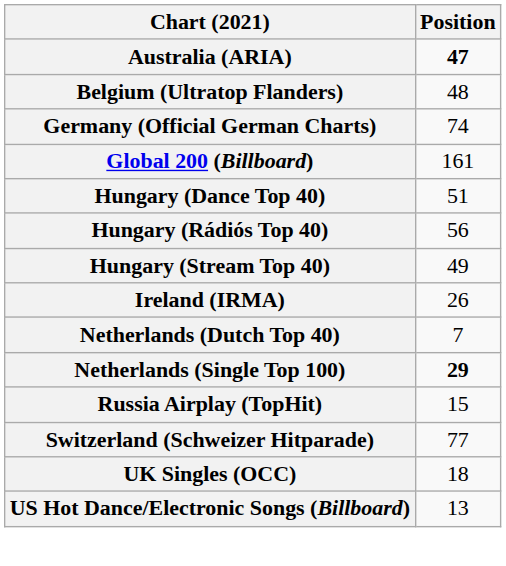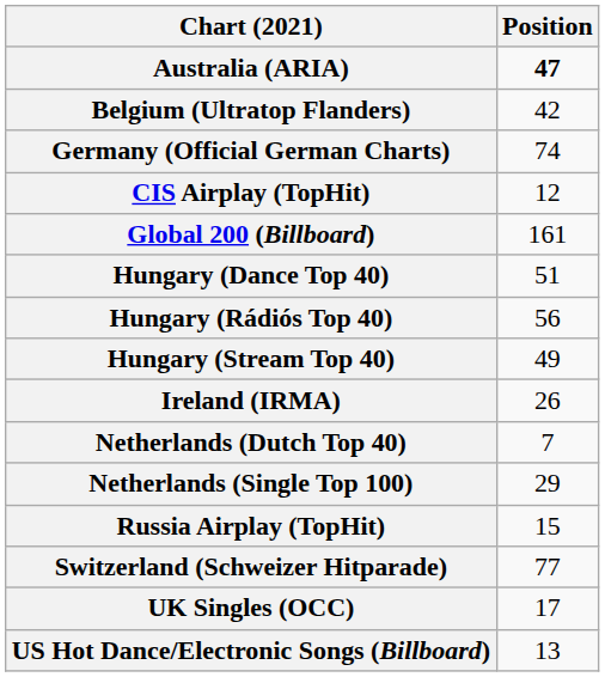Belgium (Ultratop Flanders) | Position: 48 -> 42
+ row: CIS Airplay (TopHit) | 12
Netherlands (Single Top 100) | Position: bold -> normal
UK Singles (OCC) | Position: 18 -> 17
